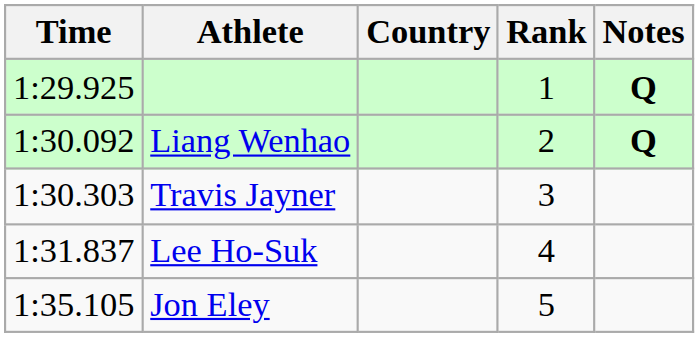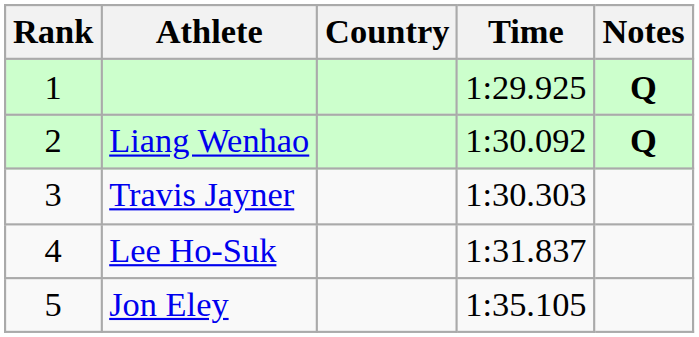columns swapped: Rank <-> Time
